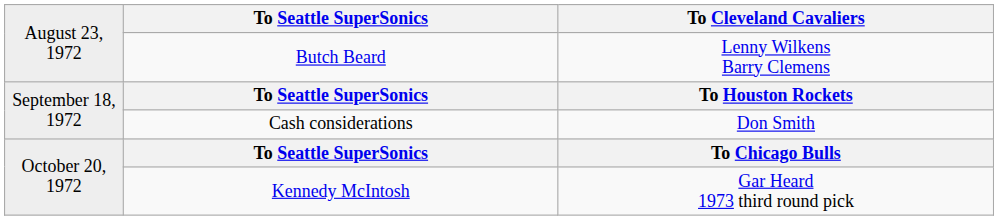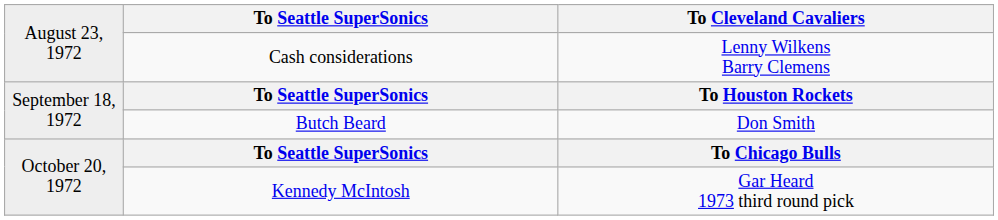Lenny Wilkens Barry Clemens | column 2: Butch Beard -> Cash considerations
Don Smith | column 2: Cash considerations -> Butch Beard
